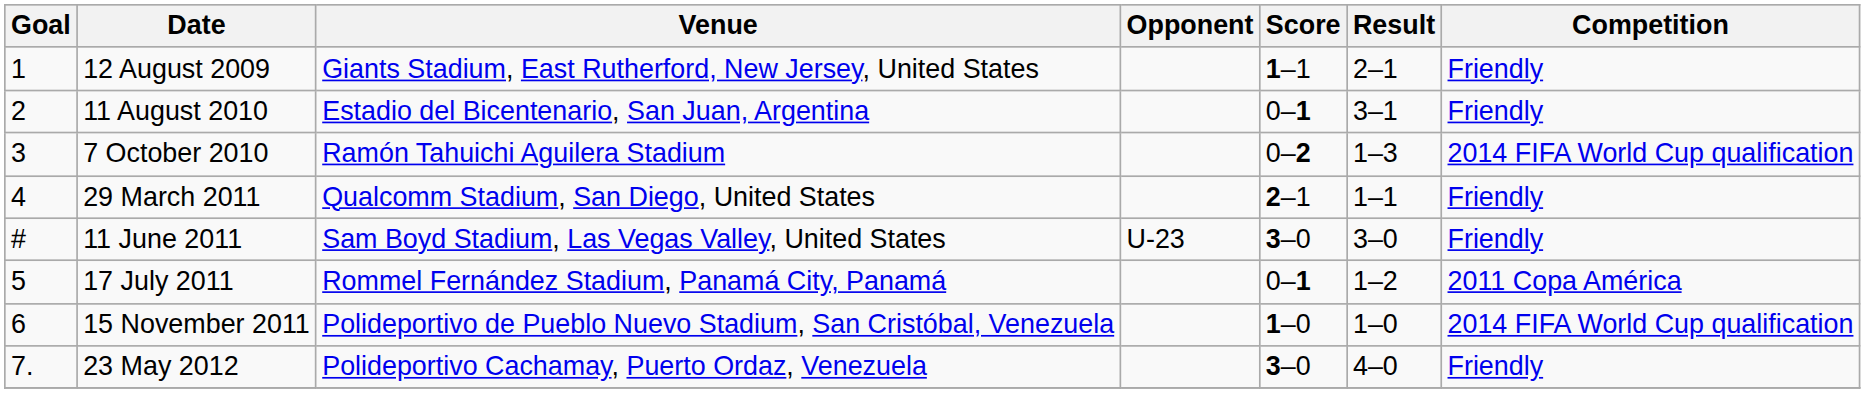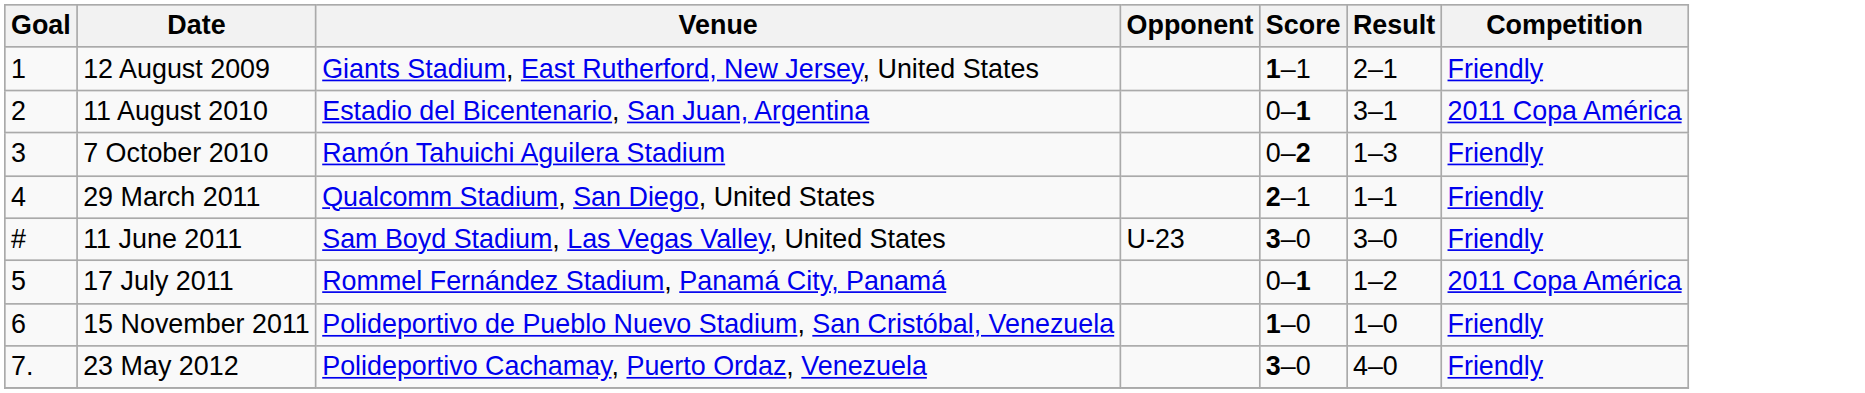11 August 2010 | Competition: Friendly -> 2011 Copa América
7 October 2010 | Competition: 2014 FIFA World Cup qualification -> Friendly
15 November 2011 | Competition: 2014 FIFA World Cup qualification -> Friendly
